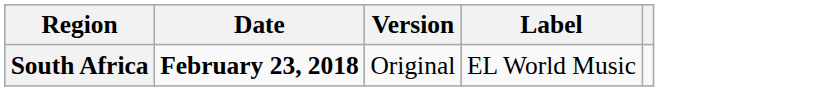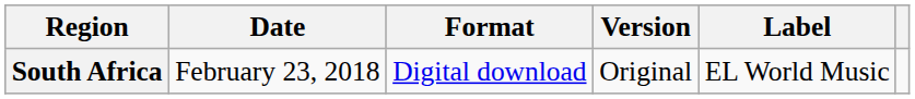+ column: Format | Digital download
South Africa | Date: bold -> normal
